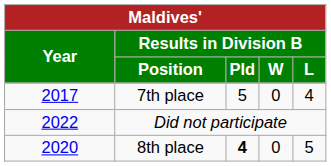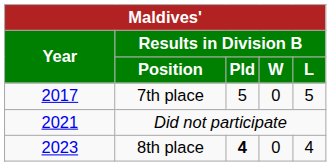7th place | Results in Division B / L: 4 -> 5
Did not participate | Year: 2022 -> 2021
8th place | Year: 2020 -> 2023
8th place | Results in Division B / L: 5 -> 4
